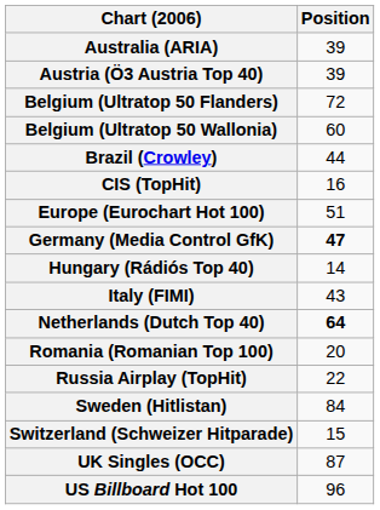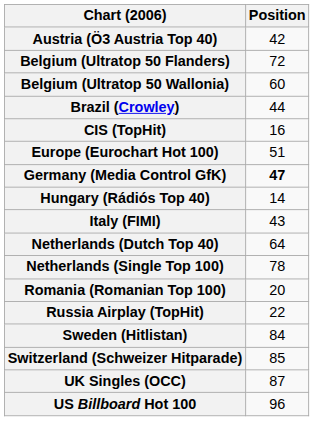- row: Australia (ARIA) | 39
Austria (Ö3 Austria Top 40) | Position: 39 -> 42
Netherlands (Dutch Top 40) | Position: bold -> normal
+ row: Netherlands (Single Top 100) | 78
Switzerland (Schweizer Hitparade) | Position: 15 -> 85
